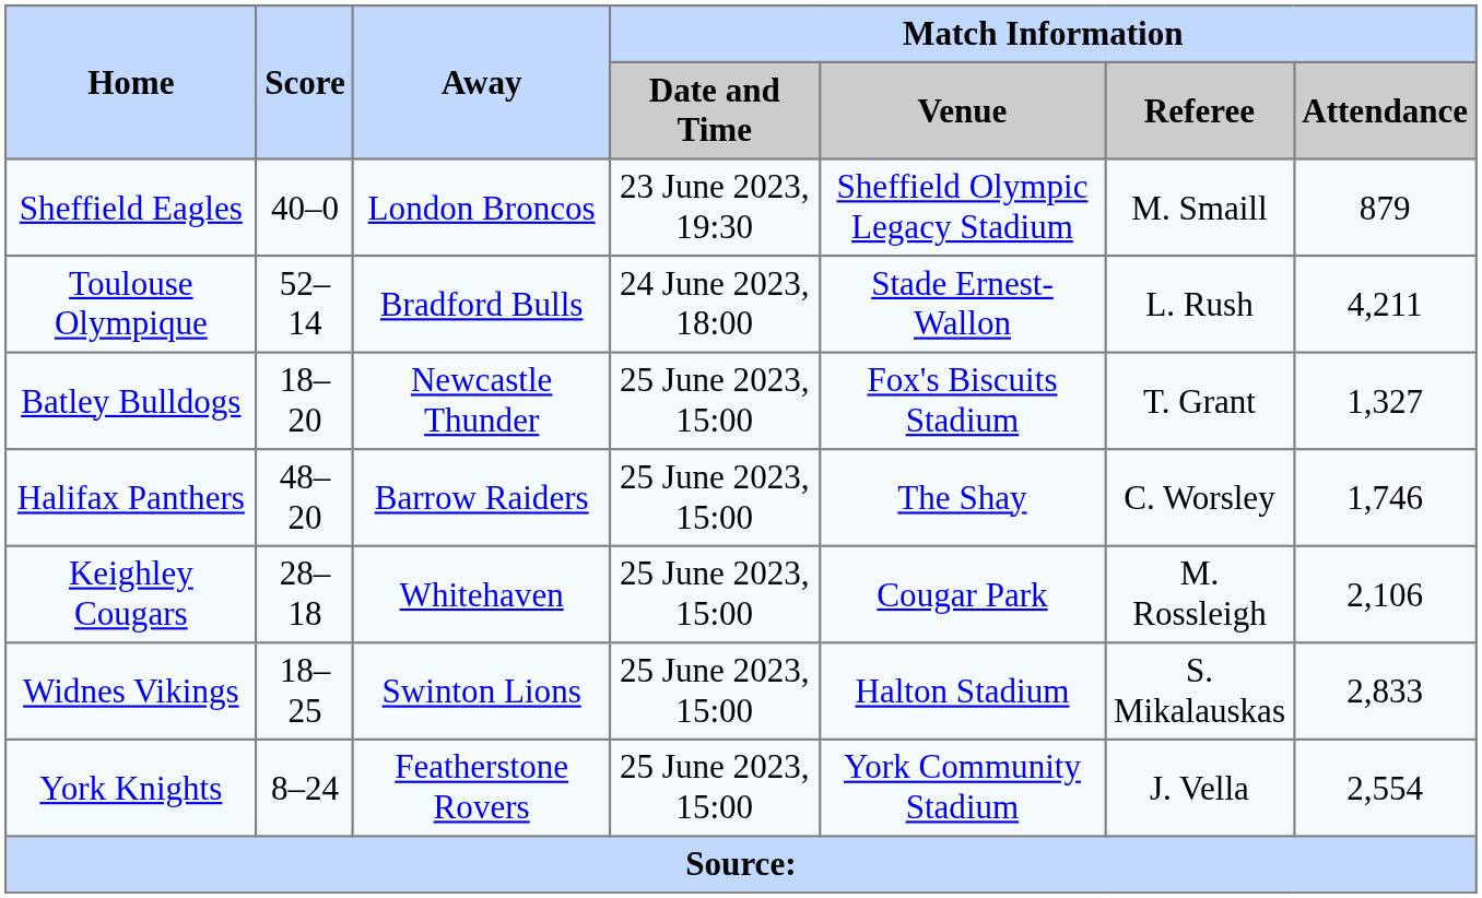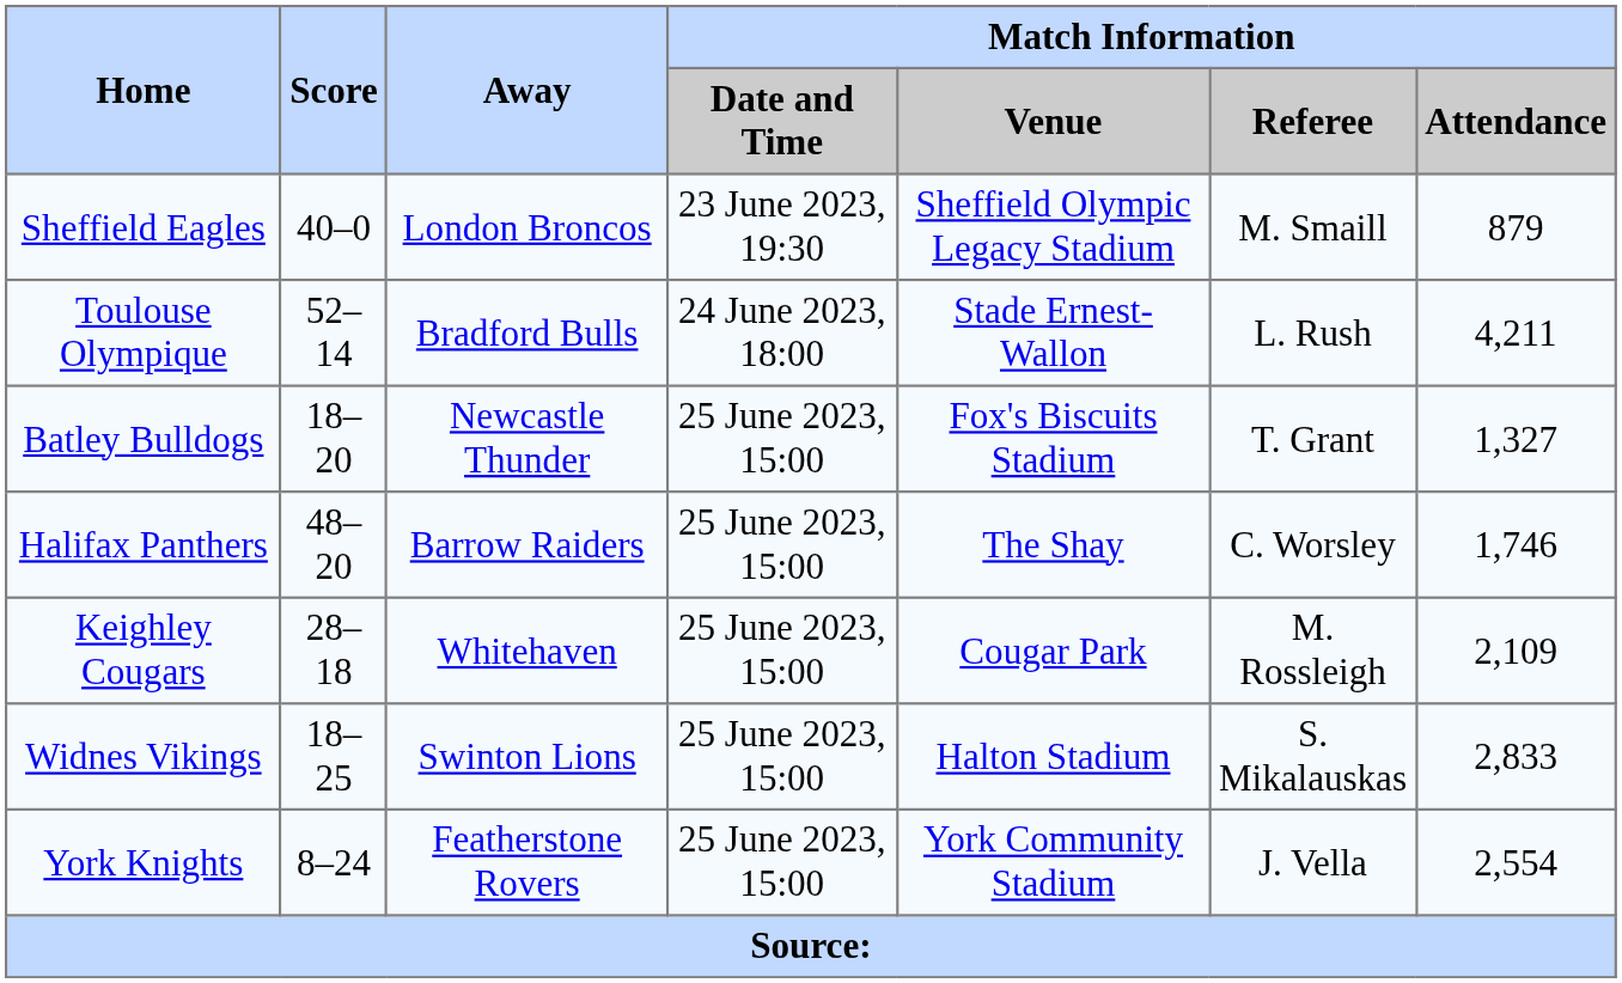Keighley Cougars | Match Information / Attendance: 2,106 -> 2,109
